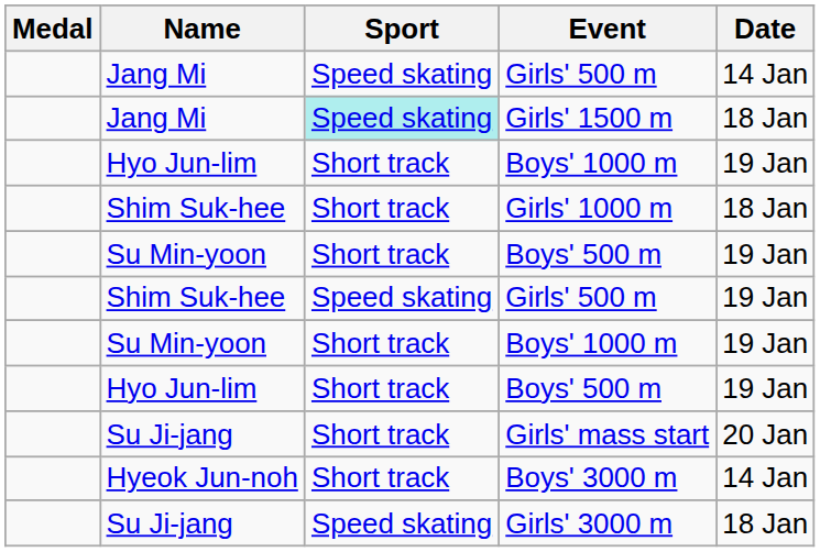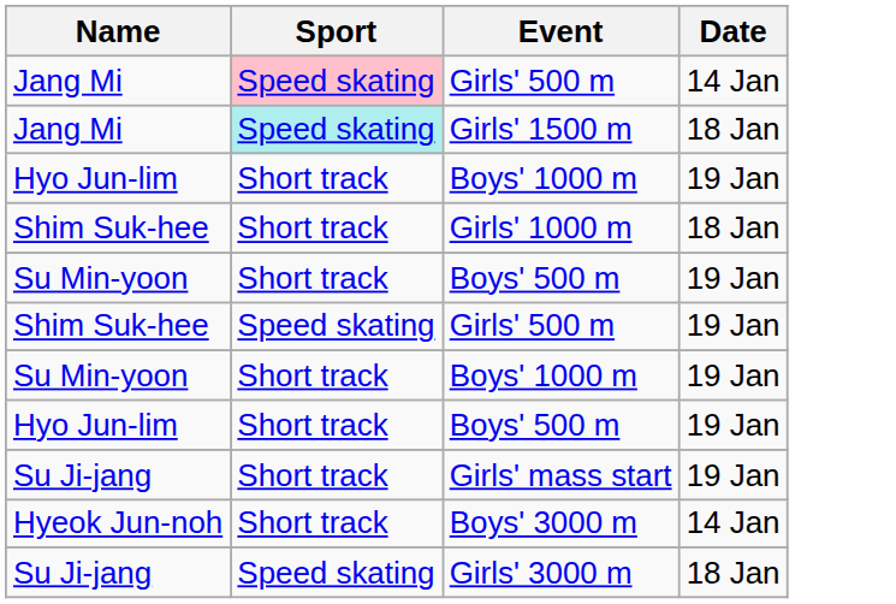- column: Medal
Jang Mi / Girls' 500 m | Sport: no background -> pink background
Girls' mass start | Date: 20 Jan -> 19 Jan
